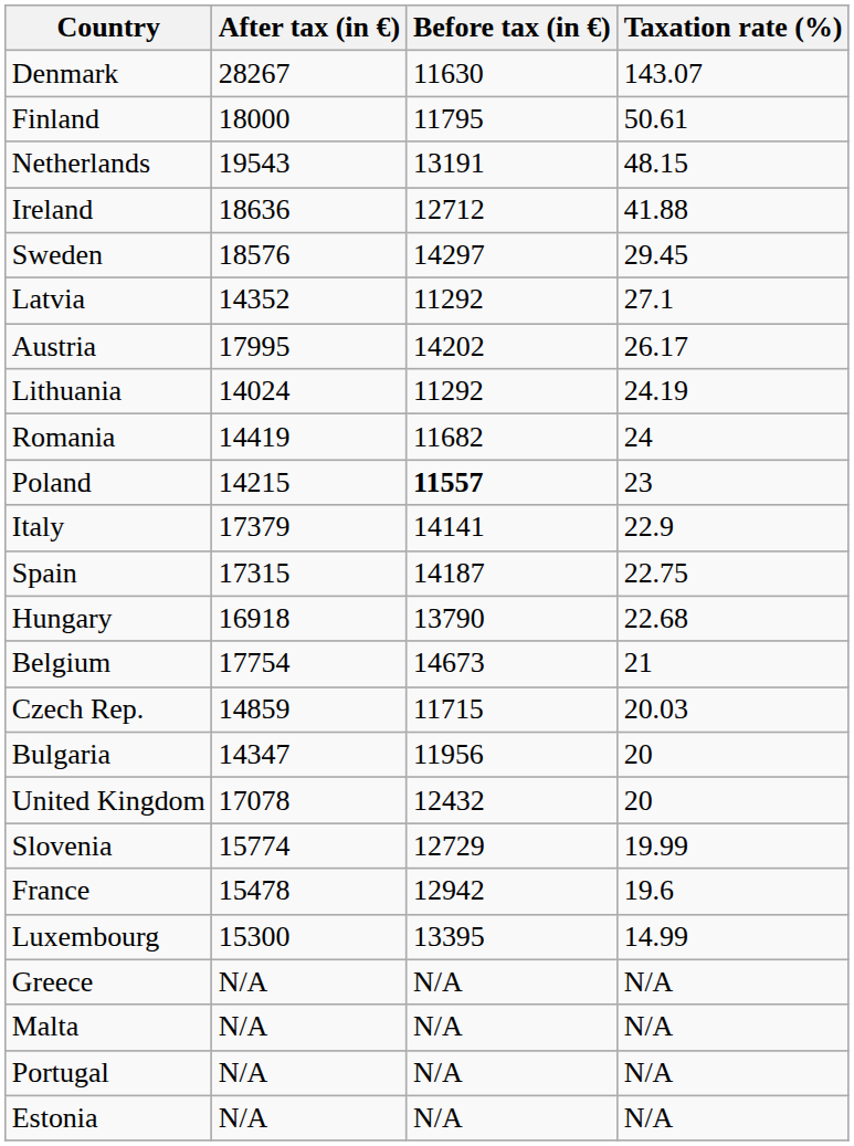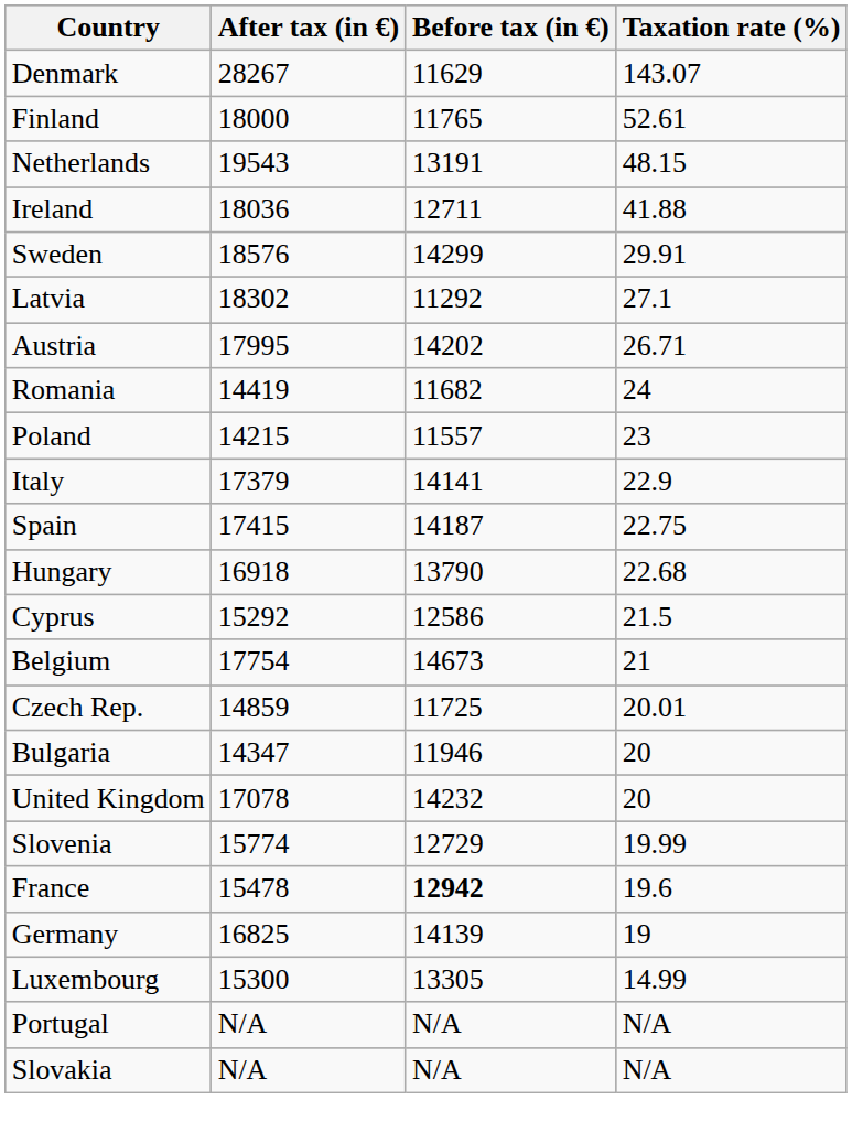Denmark | Before tax (in €): 11630 -> 11629
Finland | Before tax (in €): 11795 -> 11765
Finland | Taxation rate (%): 50.61 -> 52.61
Ireland | After tax (in €): 18636 -> 18036
Ireland | Before tax (in €): 12712 -> 12711
Sweden | Before tax (in €): 14297 -> 14299
Sweden | Taxation rate (%): 29.45 -> 29.91
Latvia | After tax (in €): 14352 -> 18302
Austria | Taxation rate (%): 26.17 -> 26.71
- row: Lithuania | 14024 | 11292 | 24.19
Poland | Before tax (in €): bold -> normal
Spain | After tax (in €): 17315 -> 17415
+ row: Cyprus | 15292 | 12586 | 21.5
Czech Rep. | Before tax (in €): 11715 -> 11725
Czech Rep. | Taxation rate (%): 20.03 -> 20.01
Bulgaria | Before tax (in €): 11956 -> 11946
United Kingdom | Before tax (in €): 12432 -> 14232
France | Before tax (in €): normal -> bold
+ row: Germany | 16825 | 14139 | 19
Luxembourg | Before tax (in €): 13395 -> 13305
- row: Greece | N/A | N/A | N/A
- row: Malta | N/A | N/A | N/A
+ row: Slovakia | N/A | N/A | N/A
- row: Estonia | N/A | N/A | N/A
